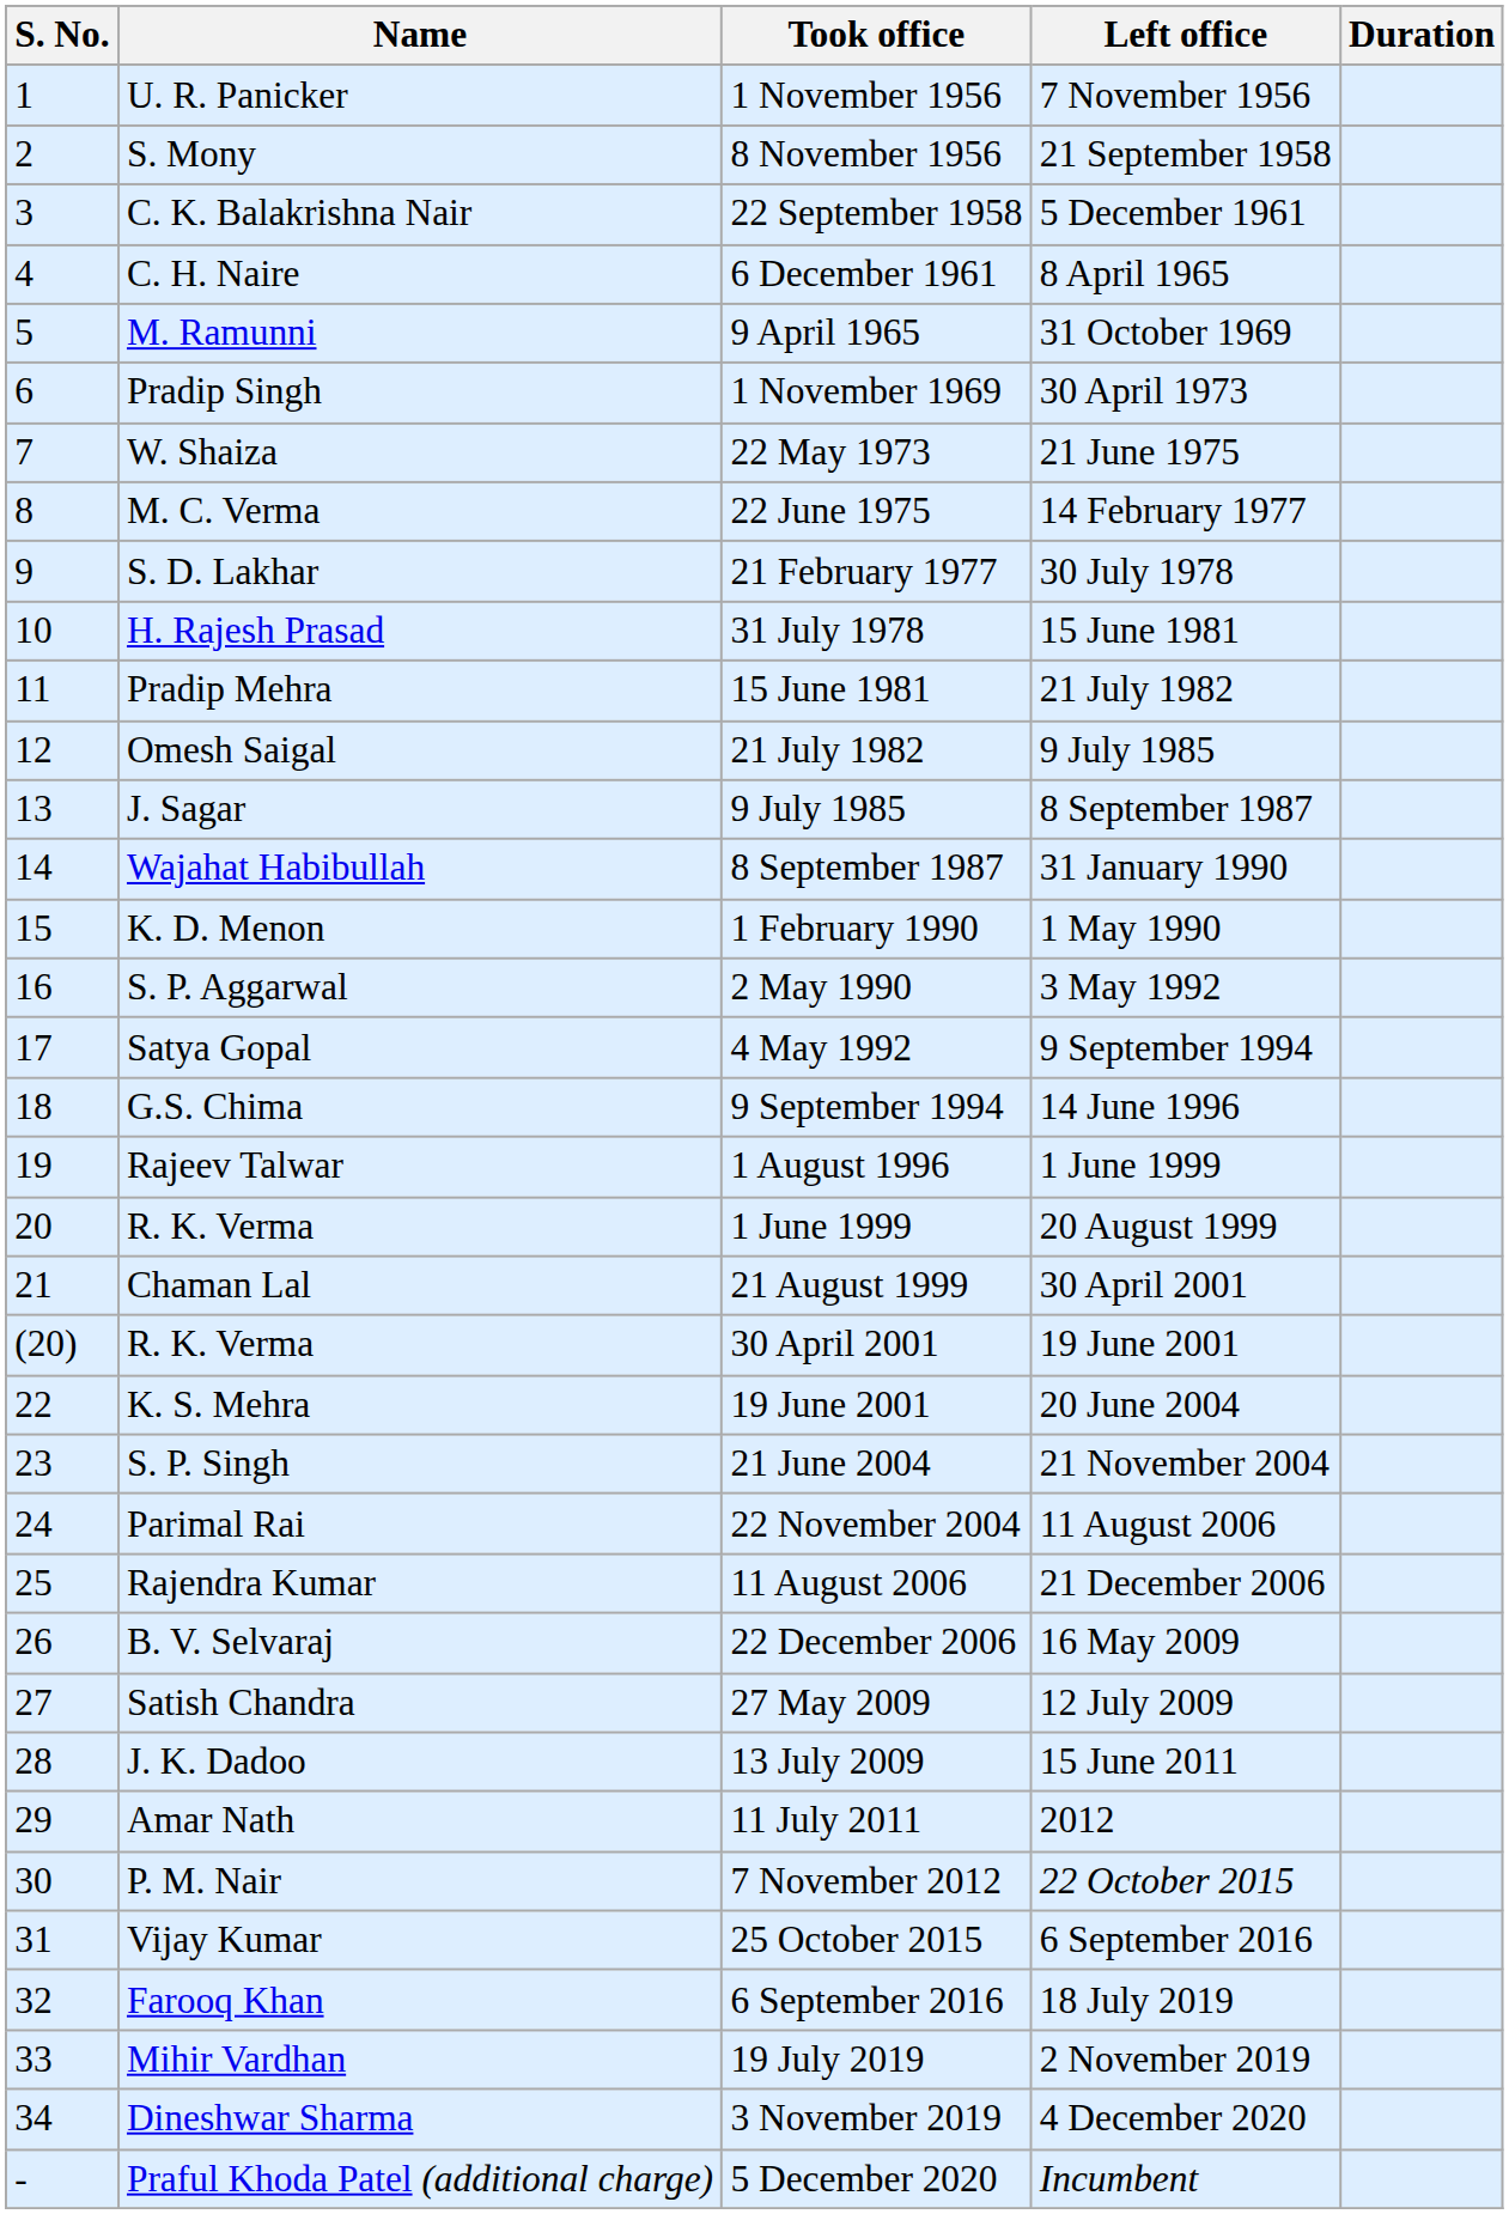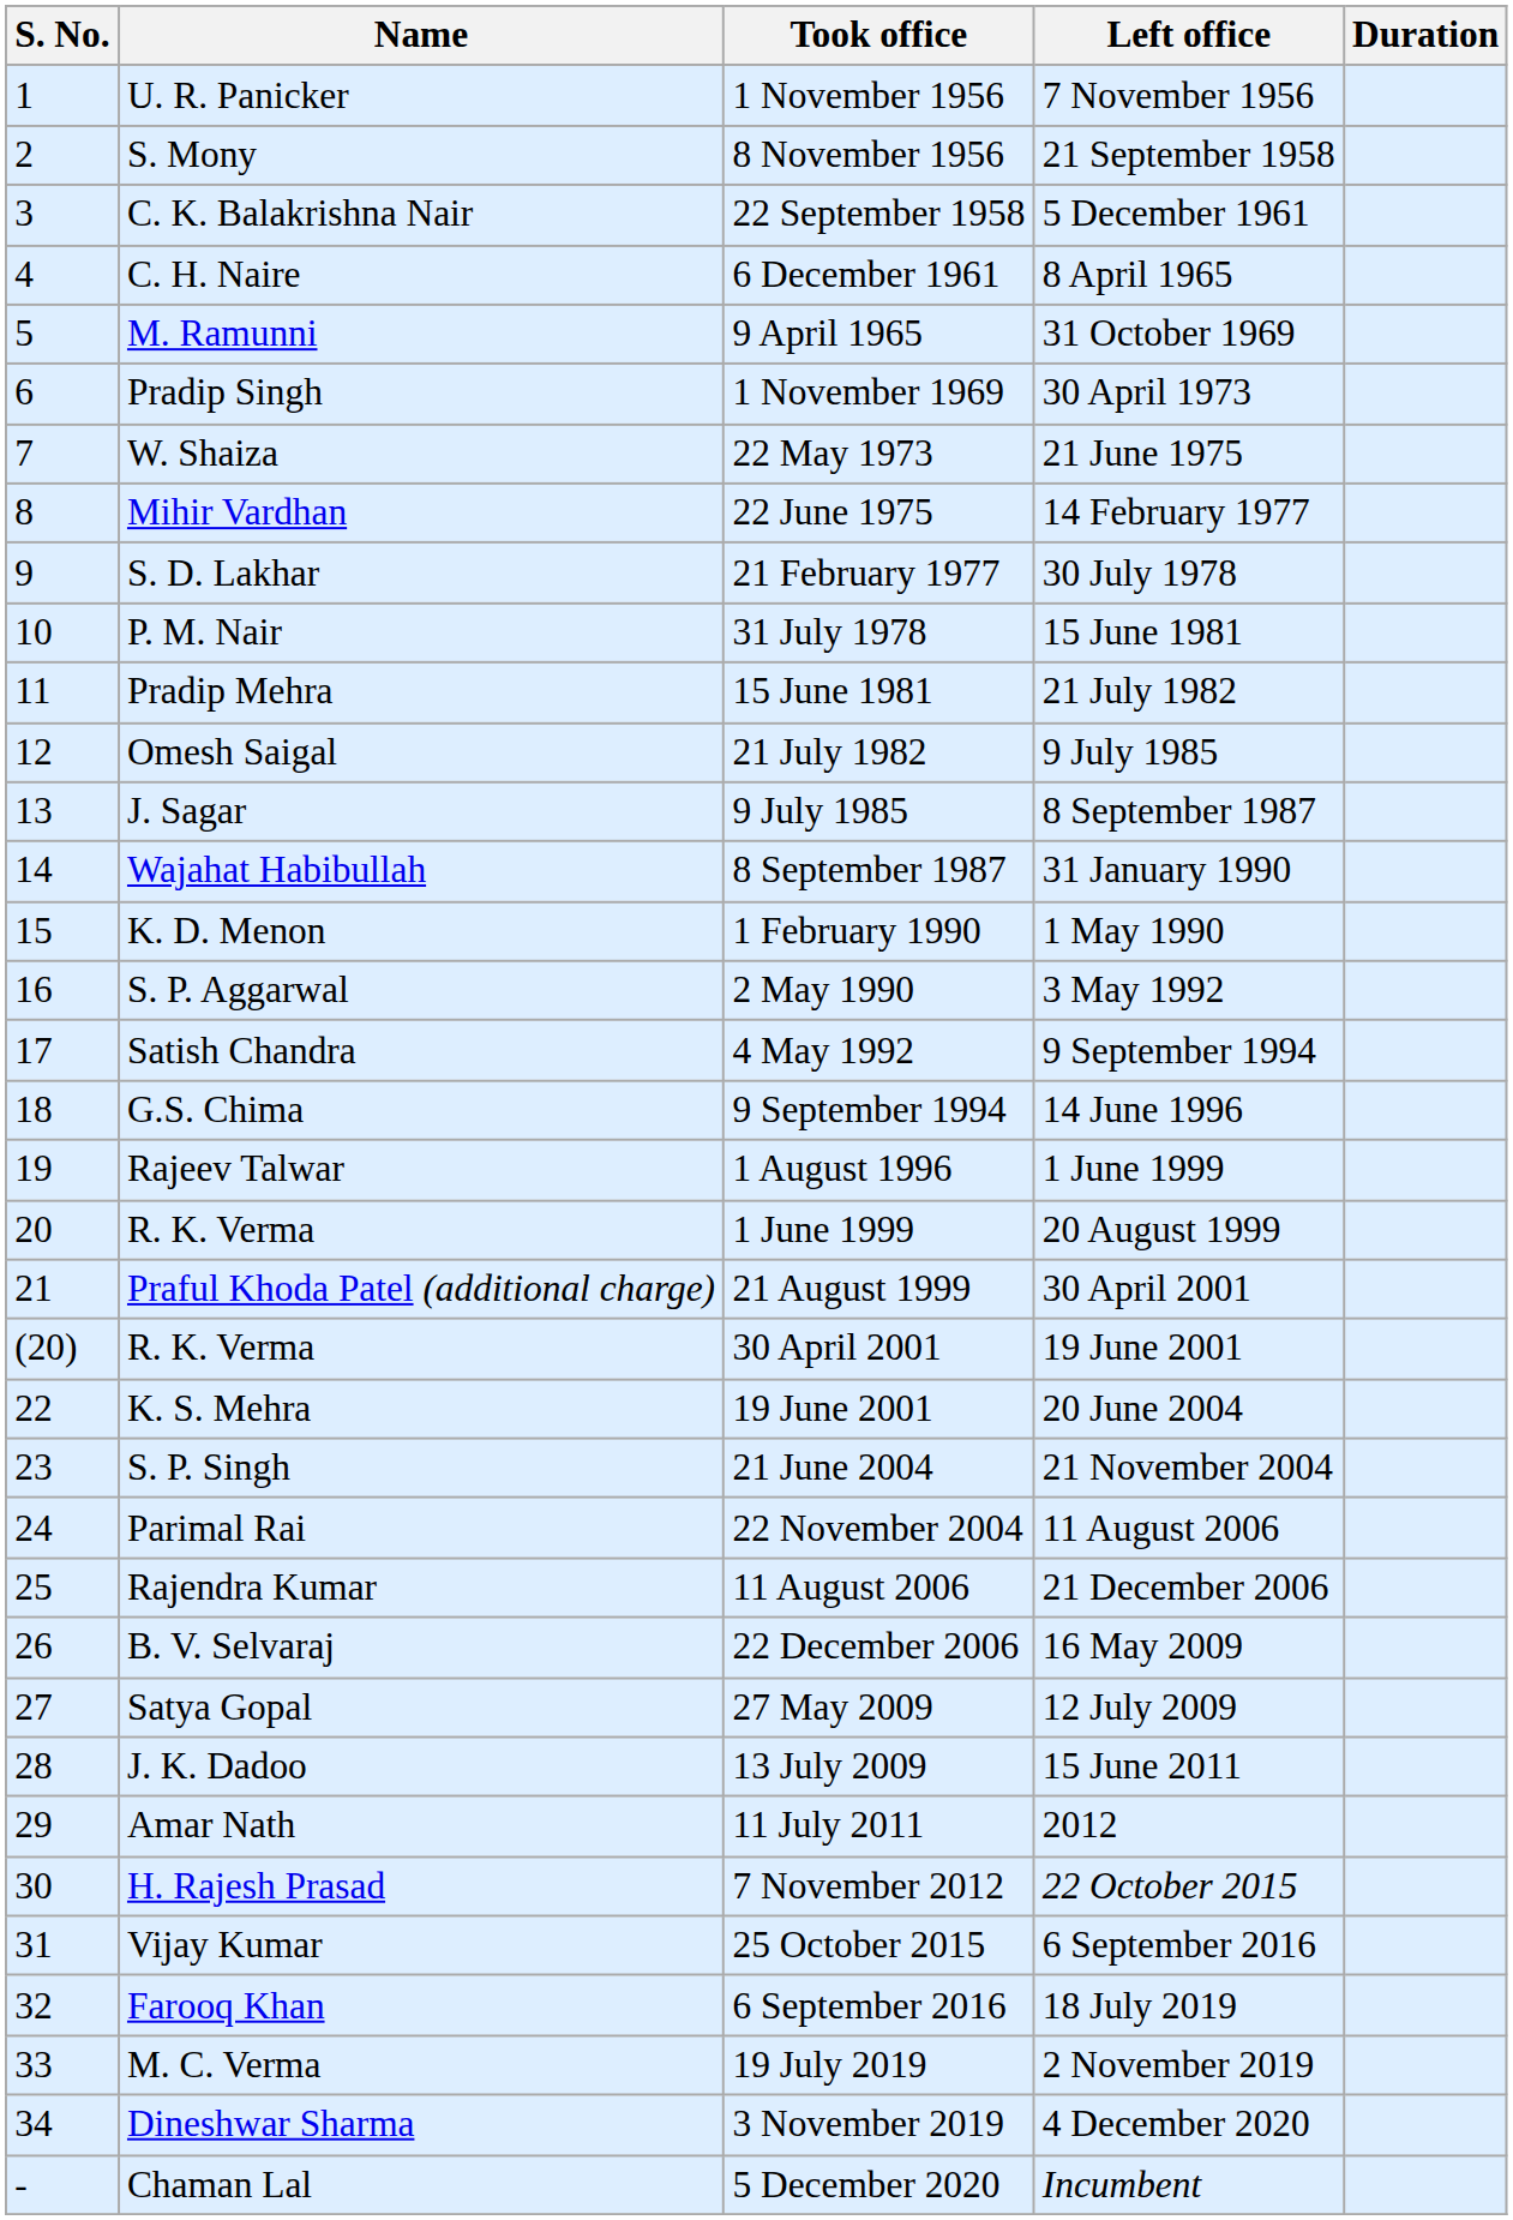22 June 1975 | Name: M. C. Verma -> Mihir Vardhan
31 July 1978 | Name: H. Rajesh Prasad -> P. M. Nair
4 May 1992 | Name: Satya Gopal -> Satish Chandra
21 August 1999 | Name: Chaman Lal -> Praful Khoda Patel (additional charge)
27 May 2009 | Name: Satish Chandra -> Satya Gopal
7 November 2012 | Name: P. M. Nair -> H. Rajesh Prasad
19 July 2019 | Name: Mihir Vardhan -> M. C. Verma
5 December 2020 | Name: Praful Khoda Patel (additional charge) -> Chaman Lal
